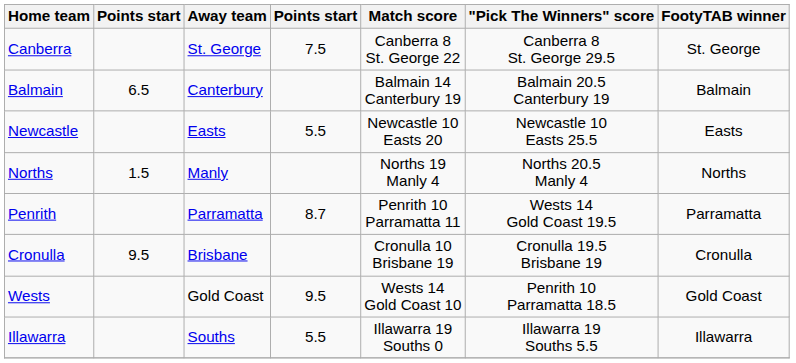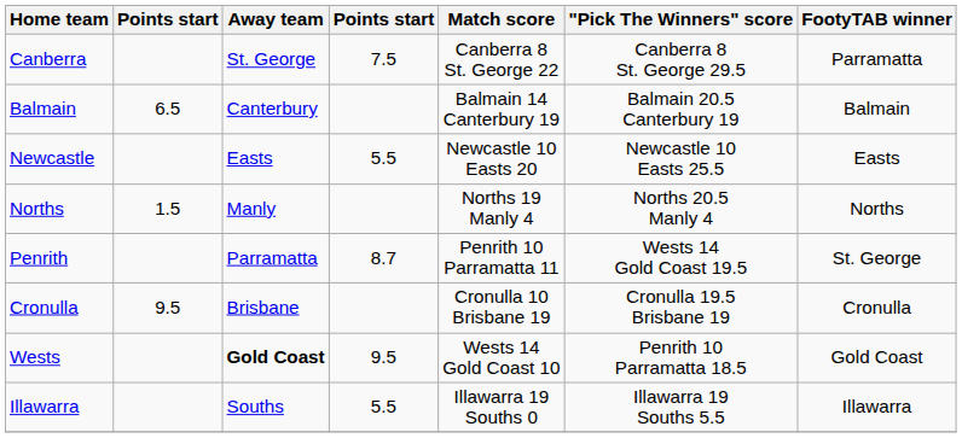Canberra | FootyTAB winner: St. George -> Parramatta
Penrith | FootyTAB winner: Parramatta -> St. George
Wests | Away team: normal -> bold
